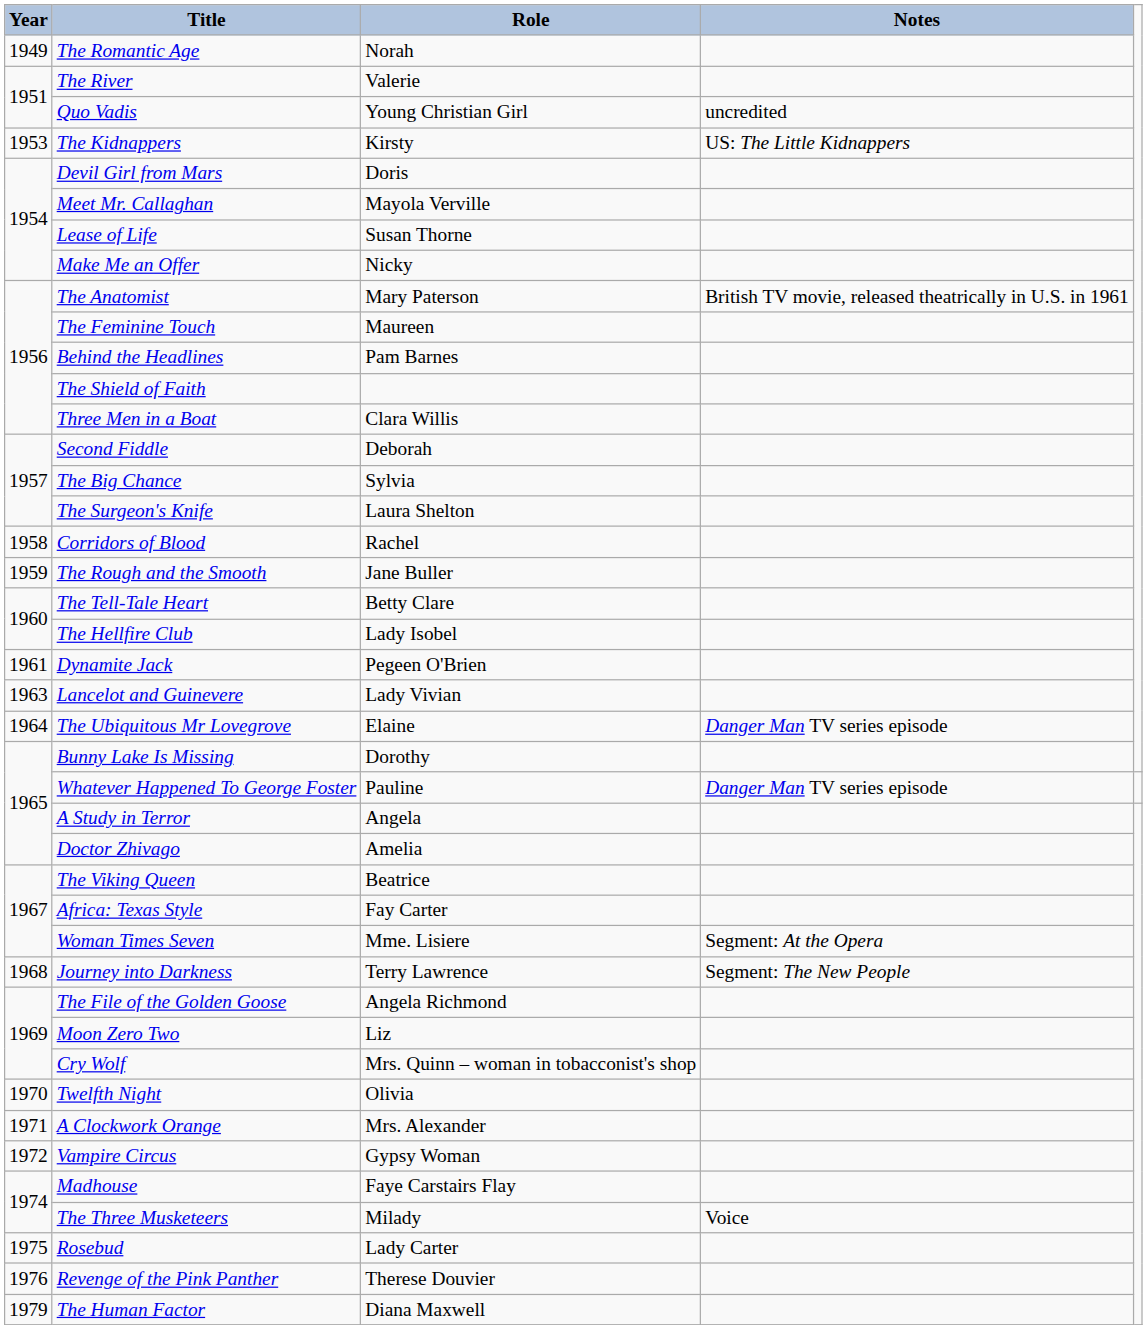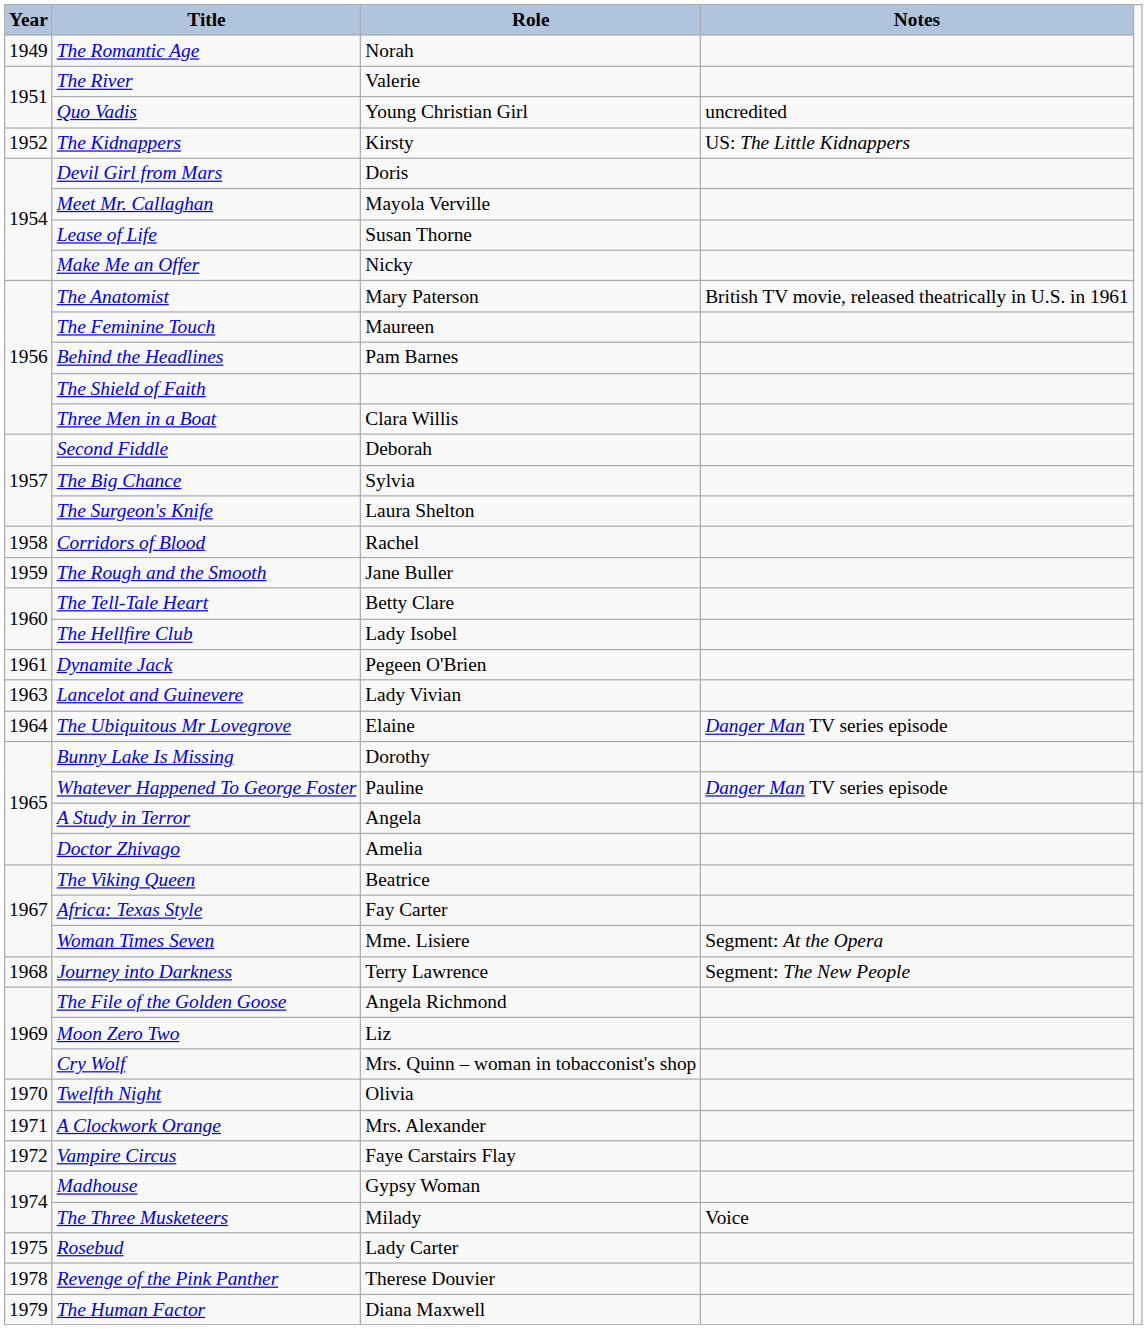The Kidnappers | Year: 1953 -> 1952
Vampire Circus | Role: Gypsy Woman -> Faye Carstairs Flay
Madhouse | Role: Faye Carstairs Flay -> Gypsy Woman
Revenge of the Pink Panther | Year: 1976 -> 1978
